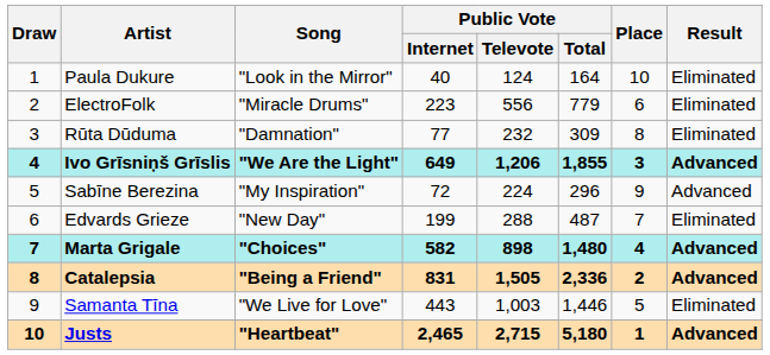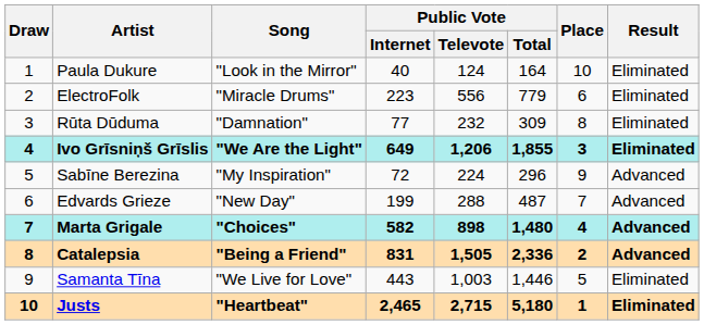Ivo Grīsniņš Grīslis | Result: Advanced -> Eliminated
Edvards Grieze | Result: Eliminated -> Advanced
Justs | Result: Advanced -> Eliminated
